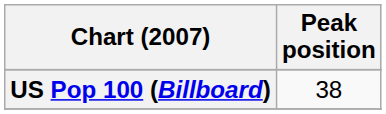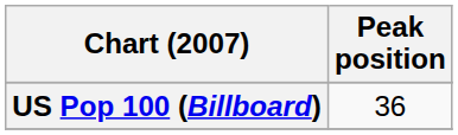US Pop 100 (Billboard) | Peak position: 38 -> 36
